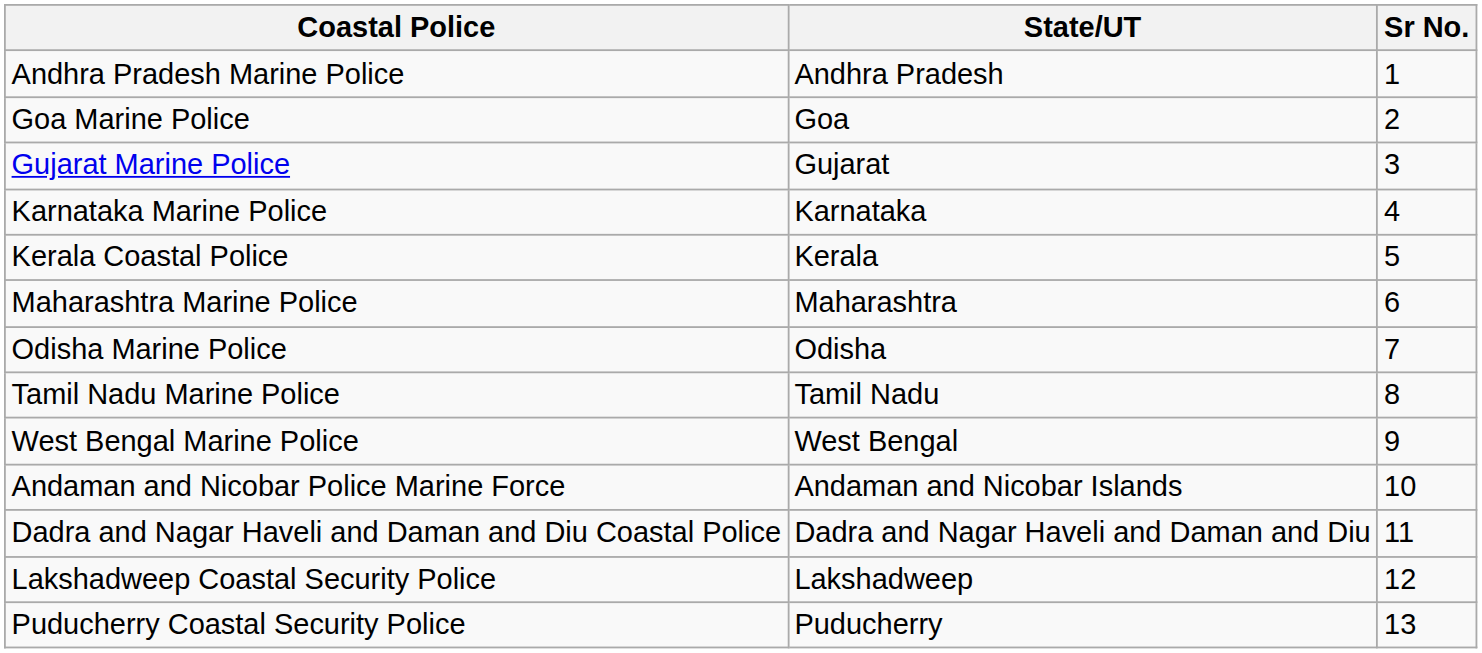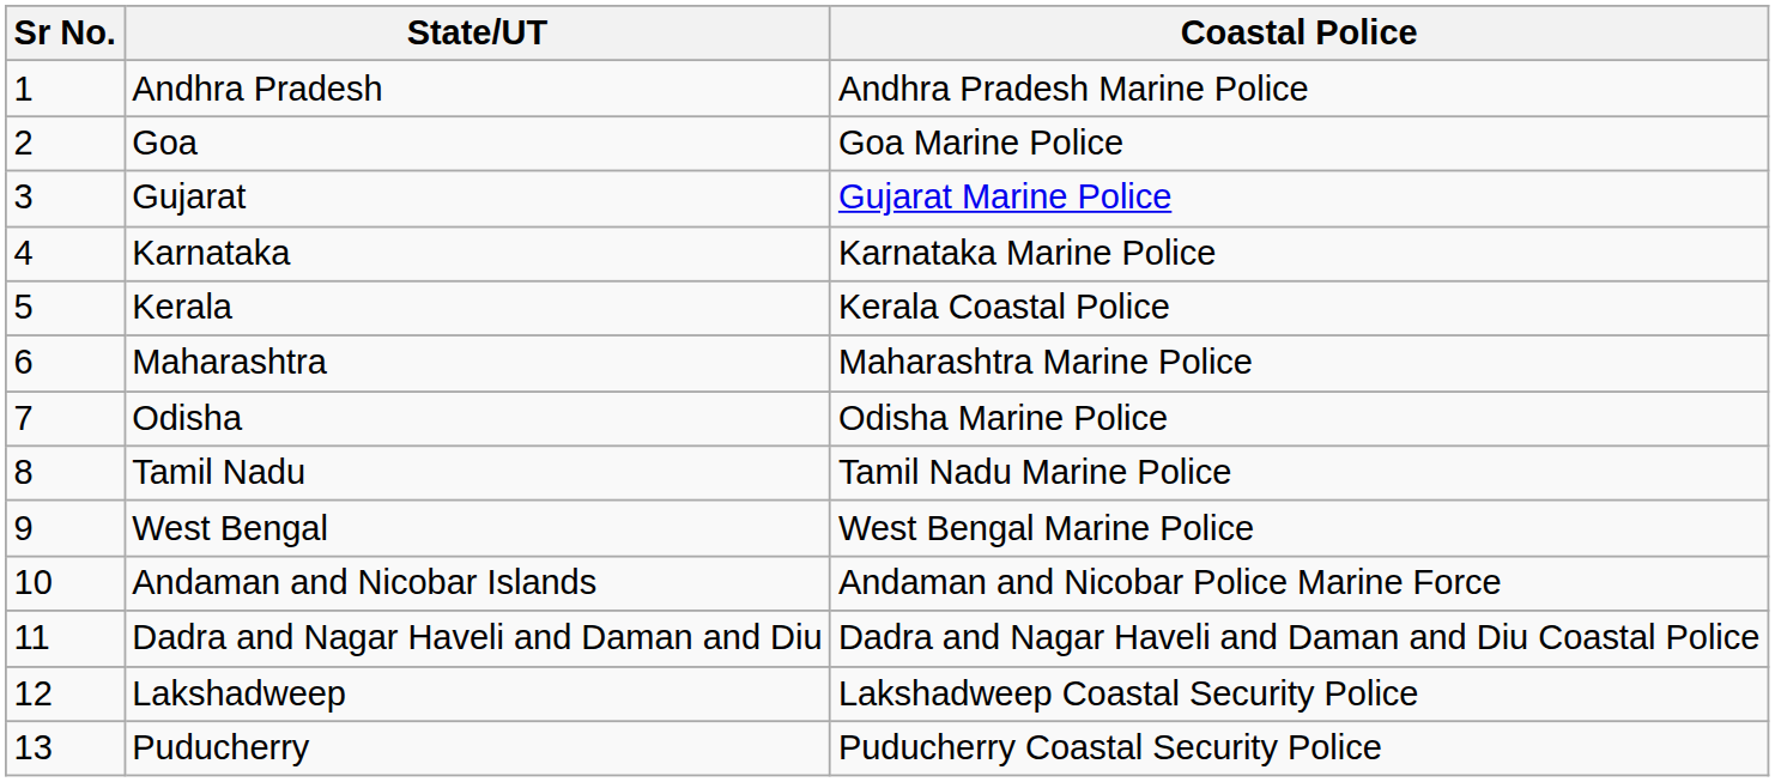columns swapped: Sr No. <-> Coastal Police
